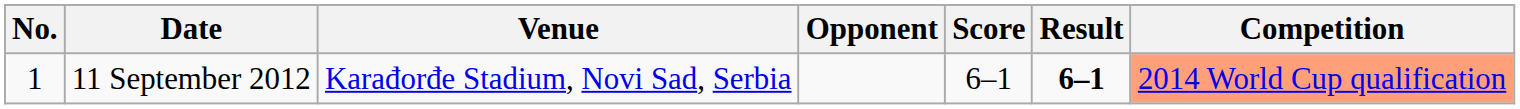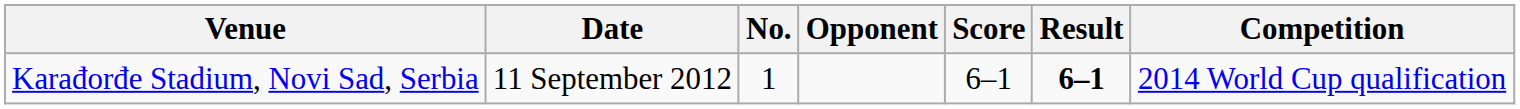columns swapped: No. <-> Venue
11 September 2012 | Competition: lightsalmon background -> no background
